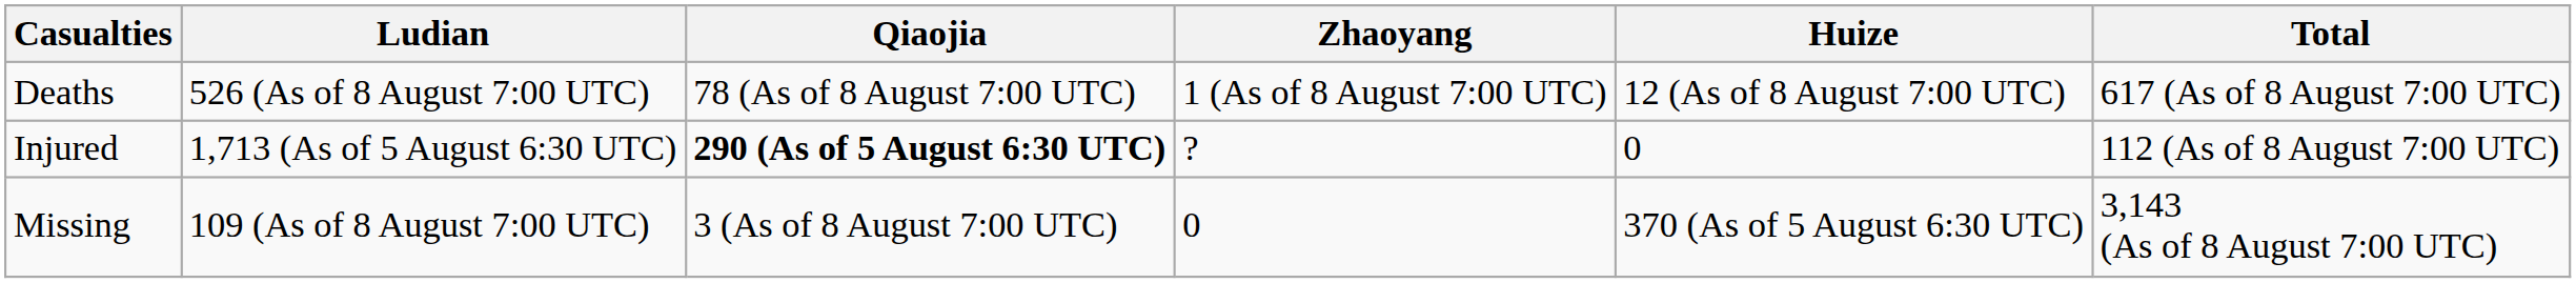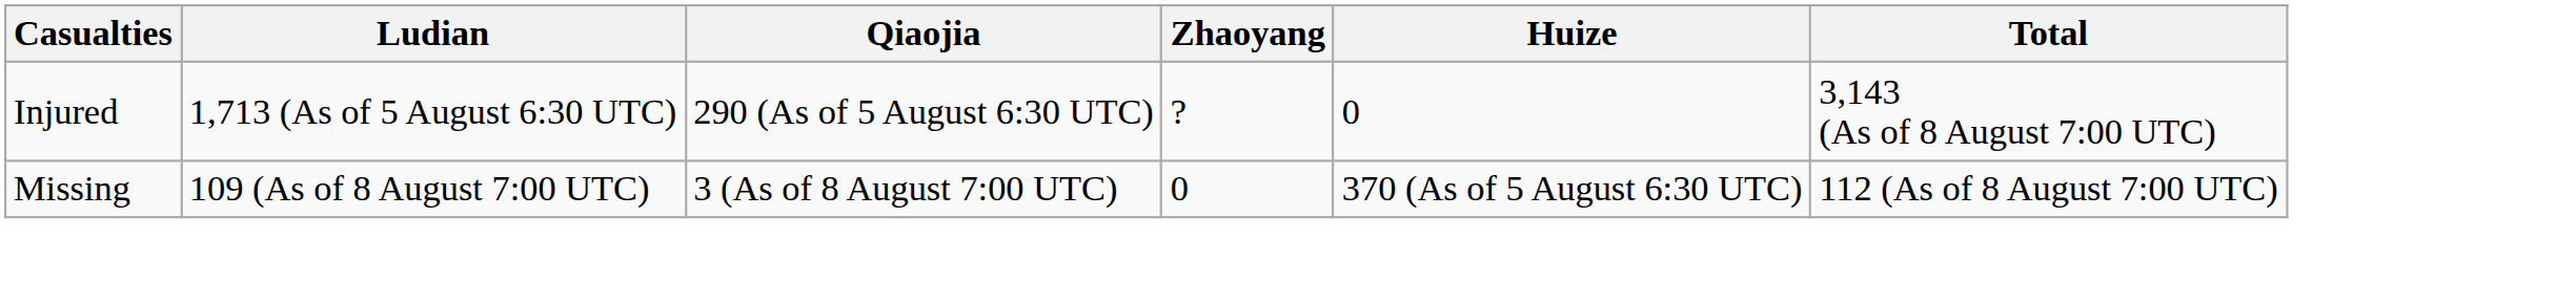- row: Deaths | 526 (As of 8 August 7:00 UTC) | 78 (As of 8 August 7:00 UTC) | 1 (As of 8 August 7:00 UTC) | 12 (As of 8 August 7:00 UTC) | 617 (As of 8 August 7:00 UTC)
Injured | Qiaojia: bold -> normal
Injured | Total: 112 (As of 8 August 7:00 UTC) -> 3,143 (As of 8 August 7:00 UTC)
Missing | Total: 3,143 (As of 8 August 7:00 UTC) -> 112 (As of 8 August 7:00 UTC)
